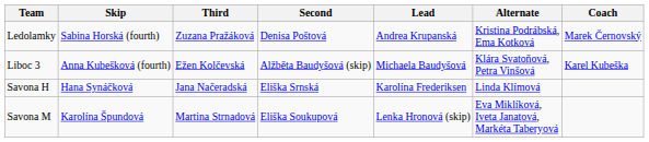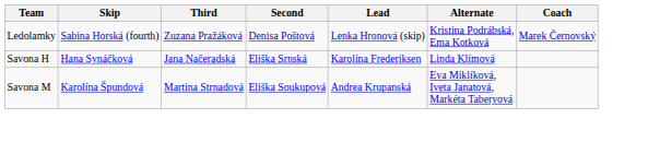Ledolamky | Lead: Andrea Krupanská -> Lenka Hronová (skip)
- row: Liboc 3 | Anna Kubešková (fourth) | Ežen Kolčevská | Alžběta Baudyšová (skip) | Michaela Baudyšová | Klára Svatoňová, Petra Vinšová | Karel Kubeška
Savona M | Lead: Lenka Hronová (skip) -> Andrea Krupanská
